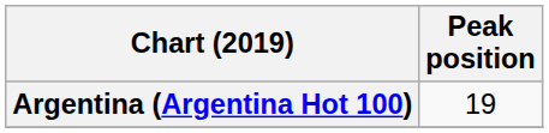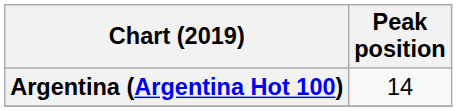Argentina (Argentina Hot 100) | Peak position: 19 -> 14
